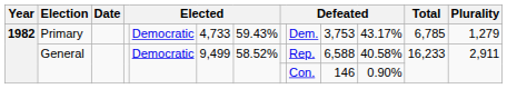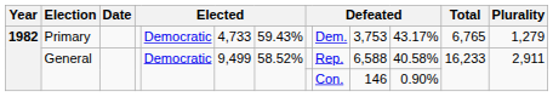Primary | Total: 6,785 -> 6,765
